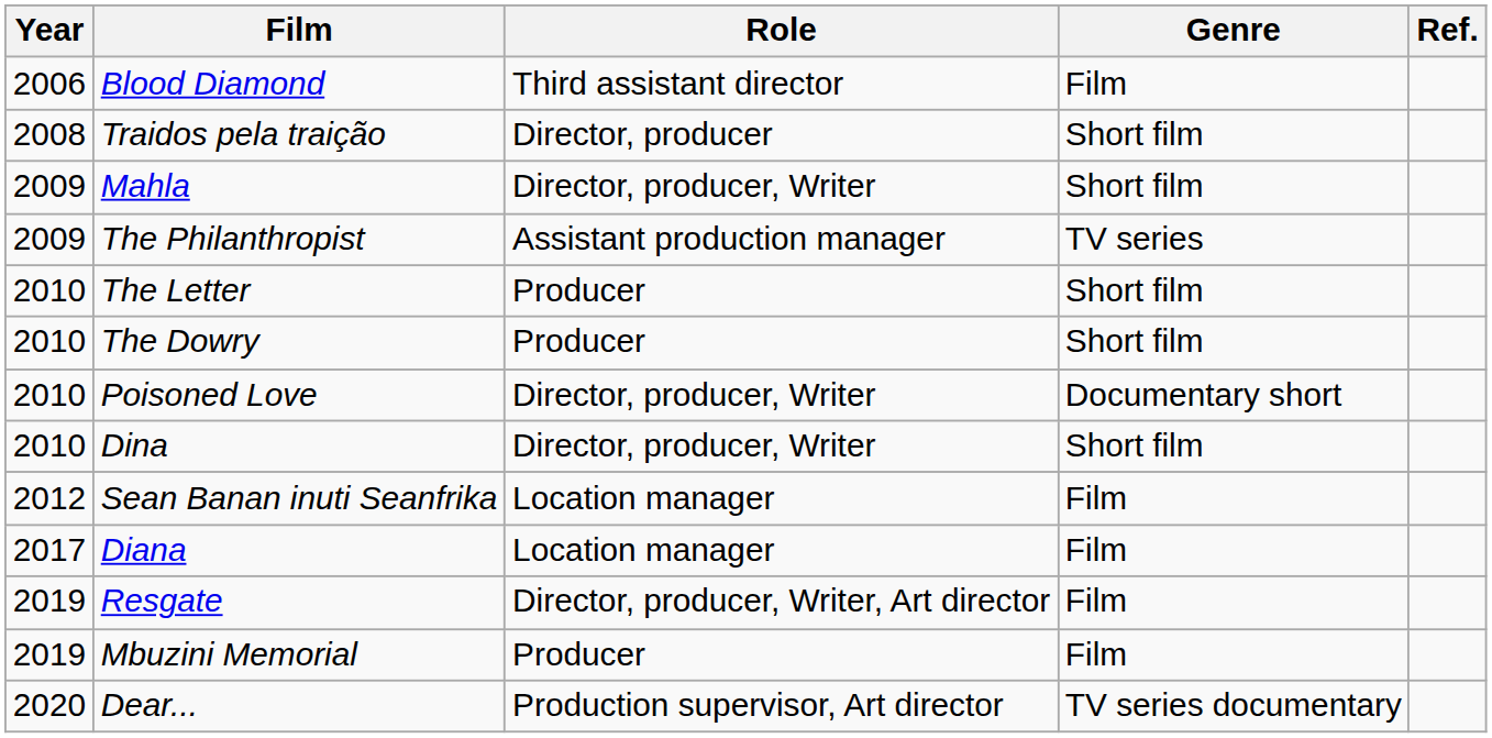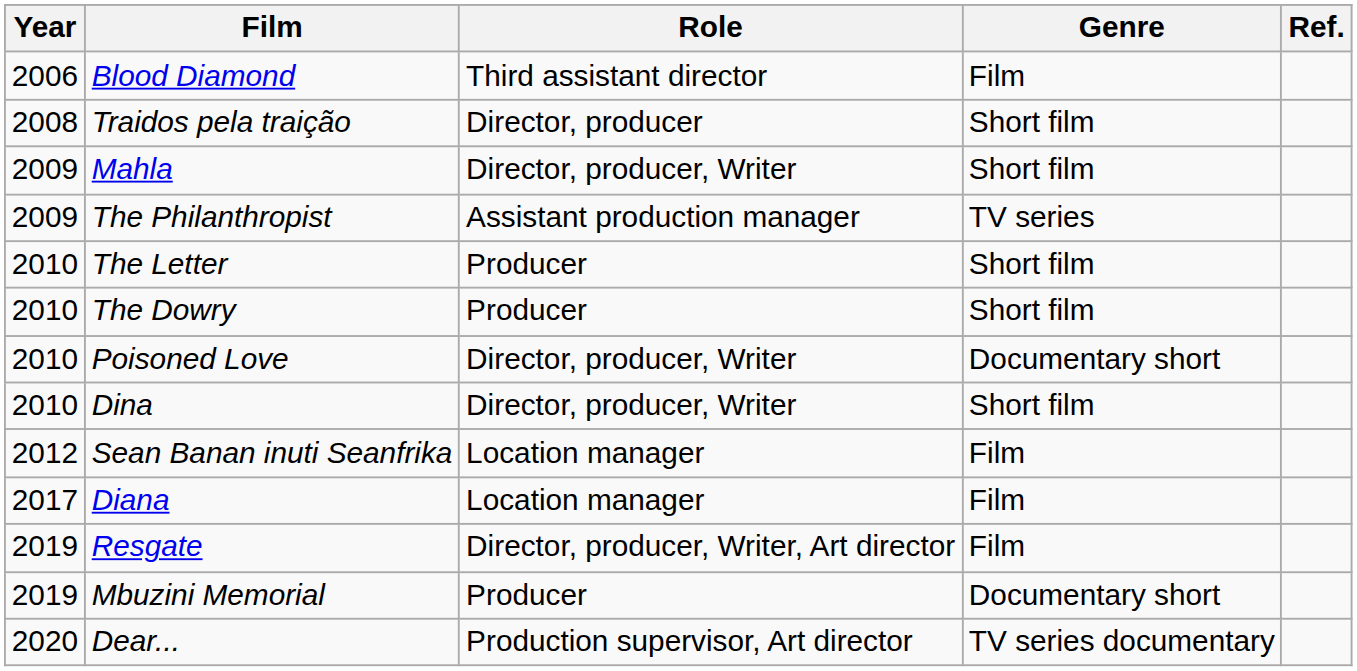Mbuzini Memorial | Genre: Film -> Documentary short
